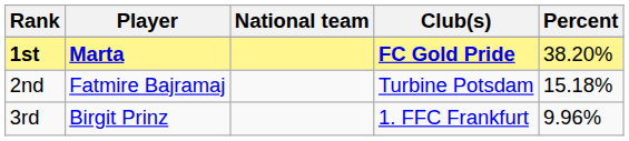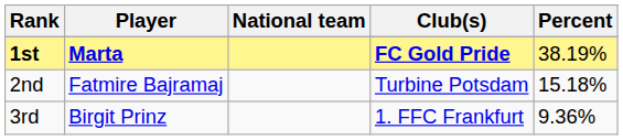1st | Percent: 38.20% -> 38.19%
3rd | Percent: 9.96% -> 9.36%
